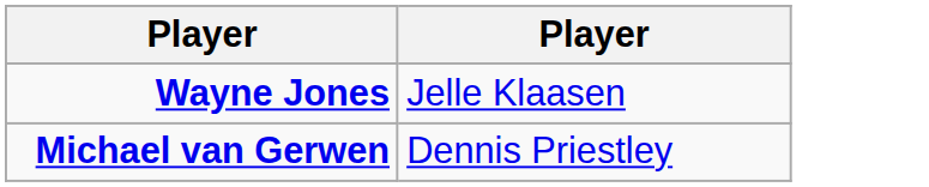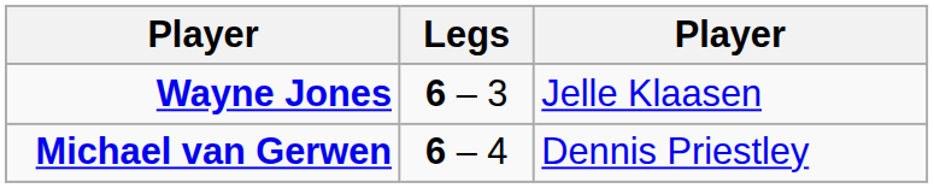+ column: Legs | 6 – 3 | 6 – 4
